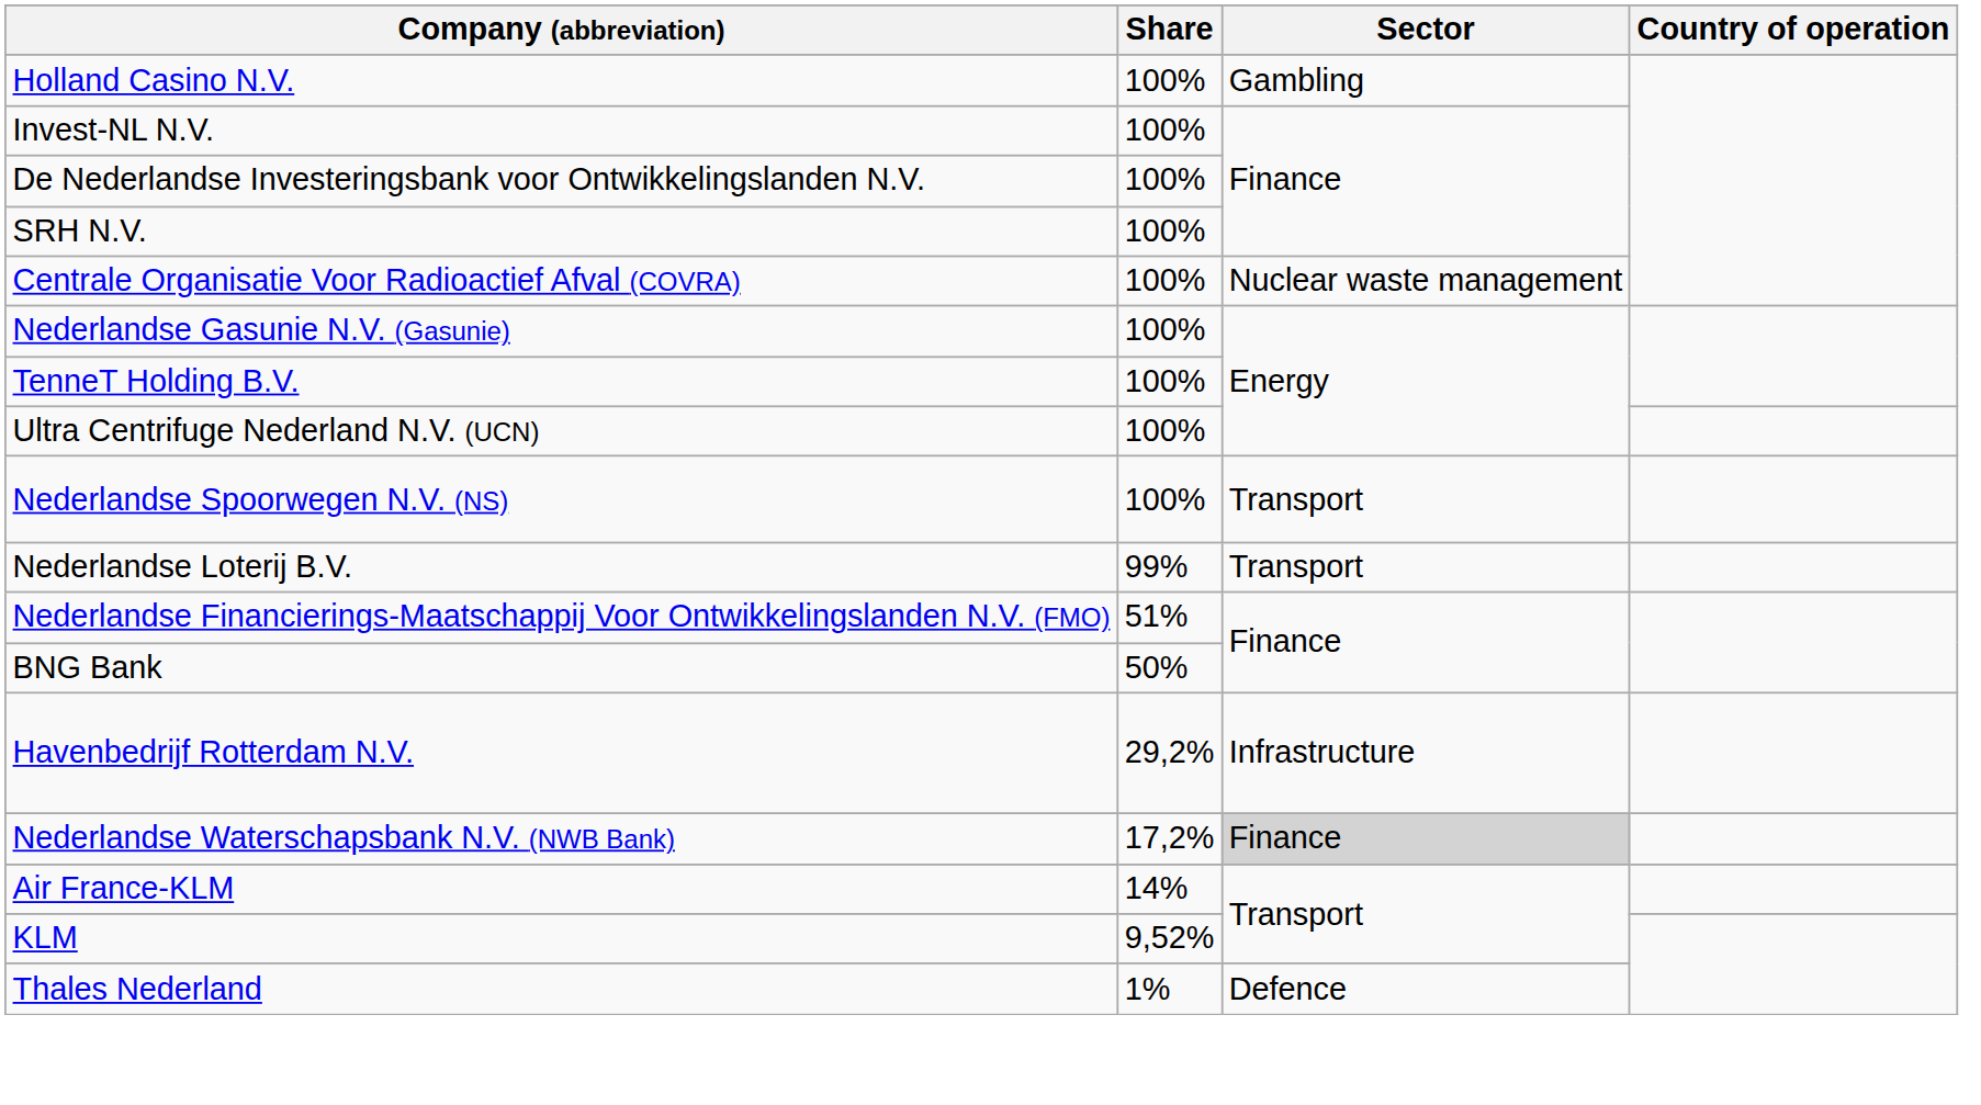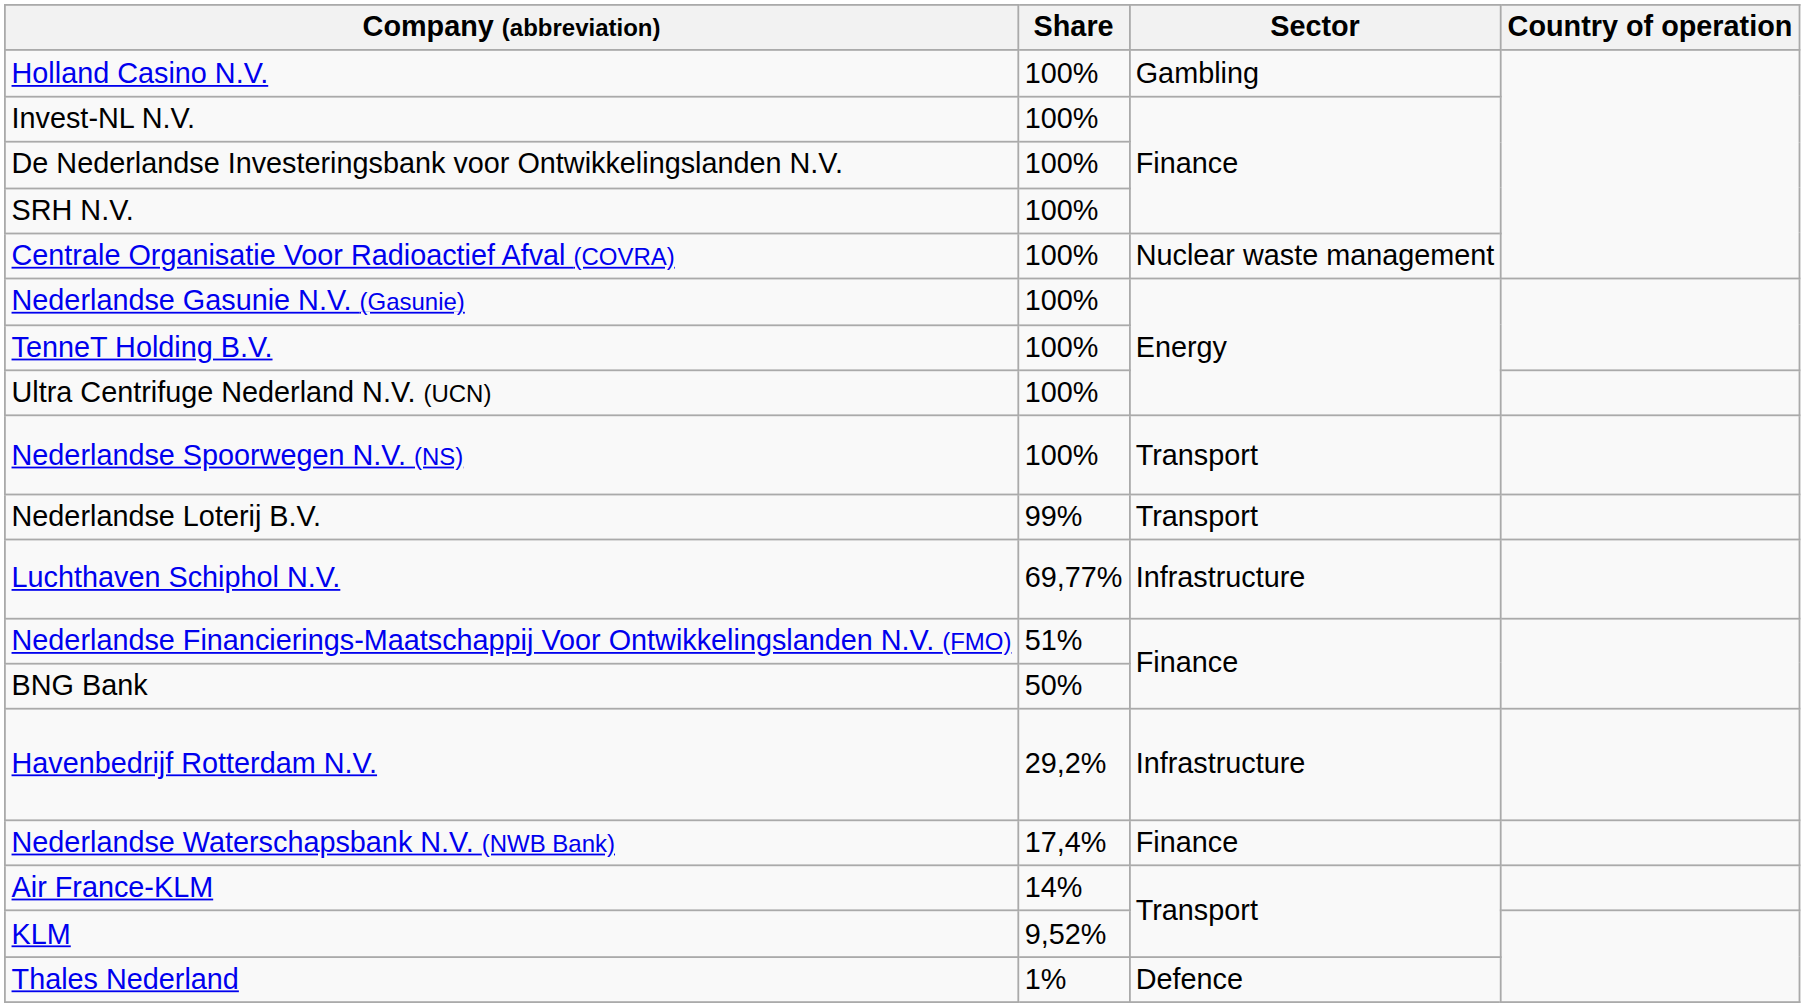+ row: Luchthaven Schiphol N.V. | 69,77% | Infrastructure
Nederlandse Waterschapsbank N.V. (NWB Bank) | Share: 17,2% -> 17,4%
Nederlandse Waterschapsbank N.V. (NWB Bank) | Sector: lightgrey background -> no background
